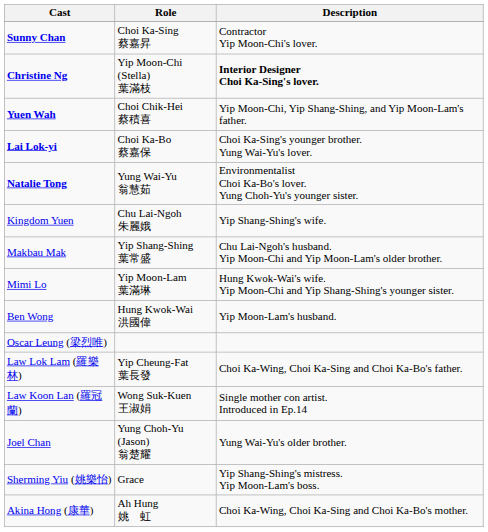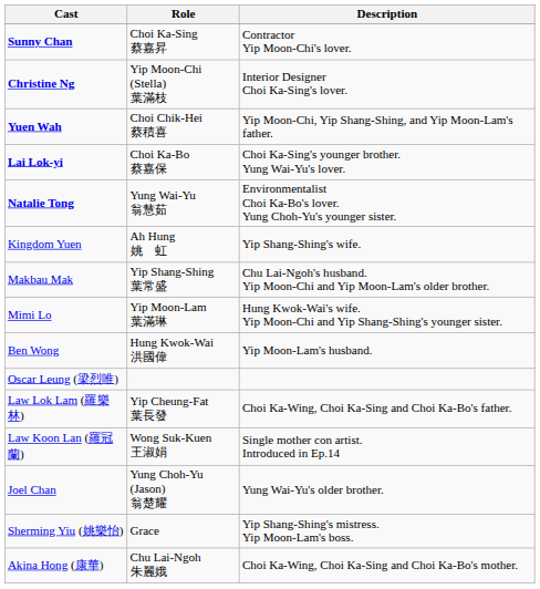Christine Ng | Description: bold -> normal
Kingdom Yuen | Role: Chu Lai-Ngoh 朱麗娥 -> Ah Hung 姚 虹
Akina Hong (康華) | Role: Ah Hung 姚 虹 -> Chu Lai-Ngoh 朱麗娥
